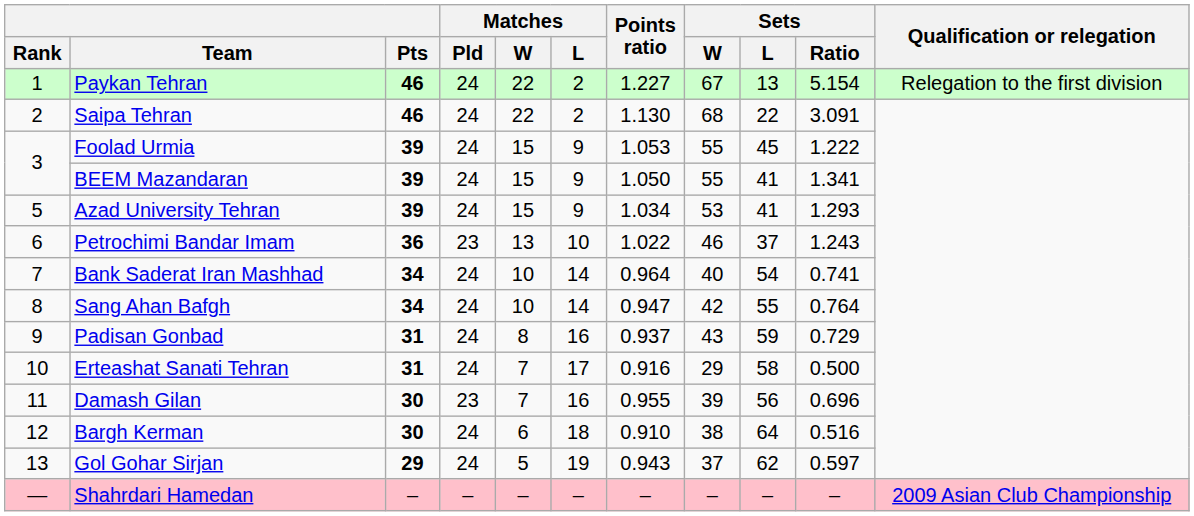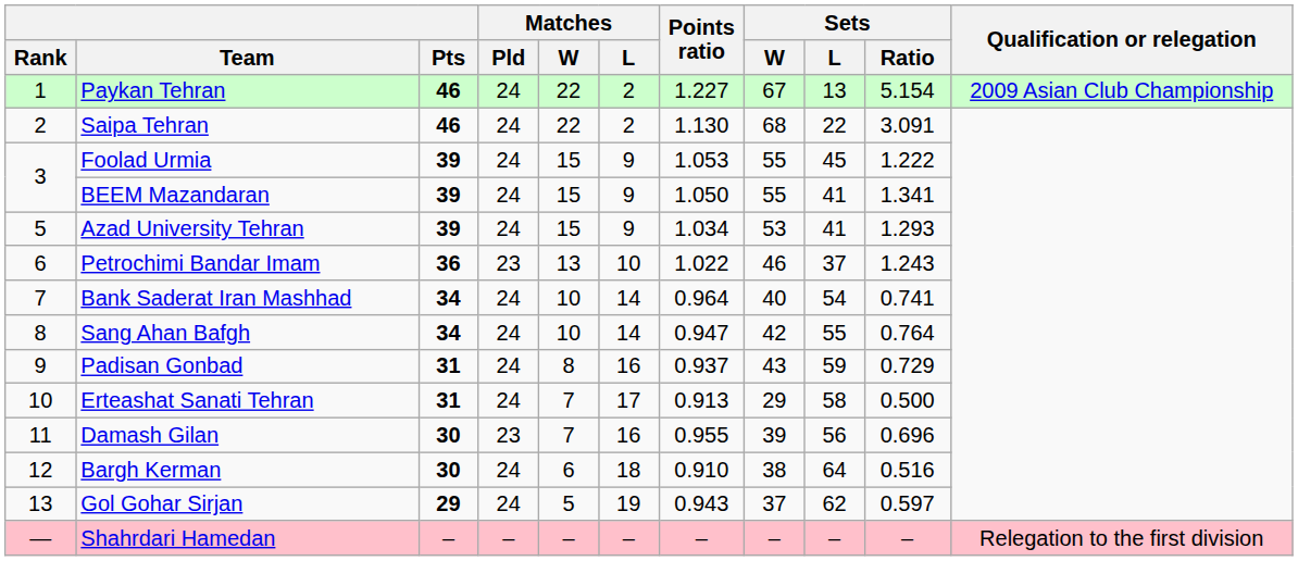Paykan Tehran | Qualification or relegation: Relegation to the first division -> 2009 Asian Club Championship
Erteashat Sanati Tehran | Points ratio: 0.916 -> 0.913
Shahrdari Hamedan | Qualification or relegation: 2009 Asian Club Championship -> Relegation to the first division
